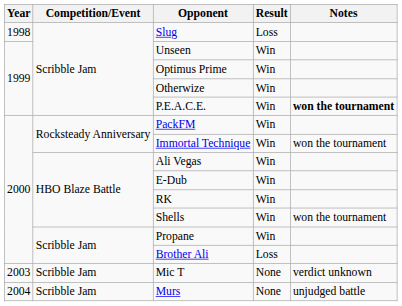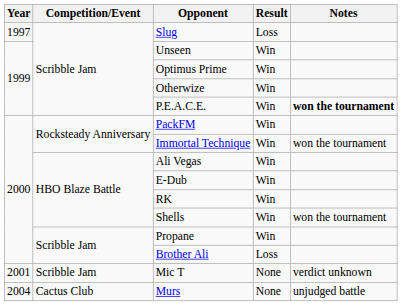Slug | Year: 1998 -> 1997
Mic T | Year: 2003 -> 2001
Murs | Competition/Event: Scribble Jam -> Cactus Club
